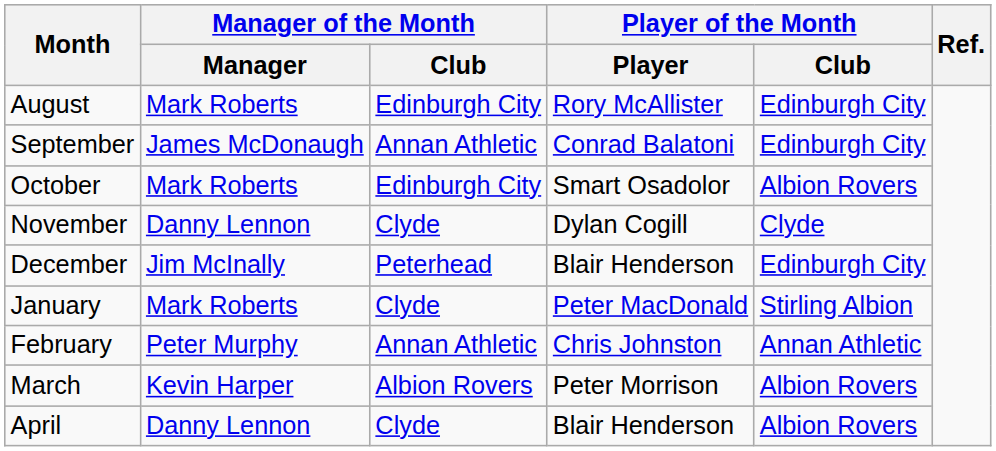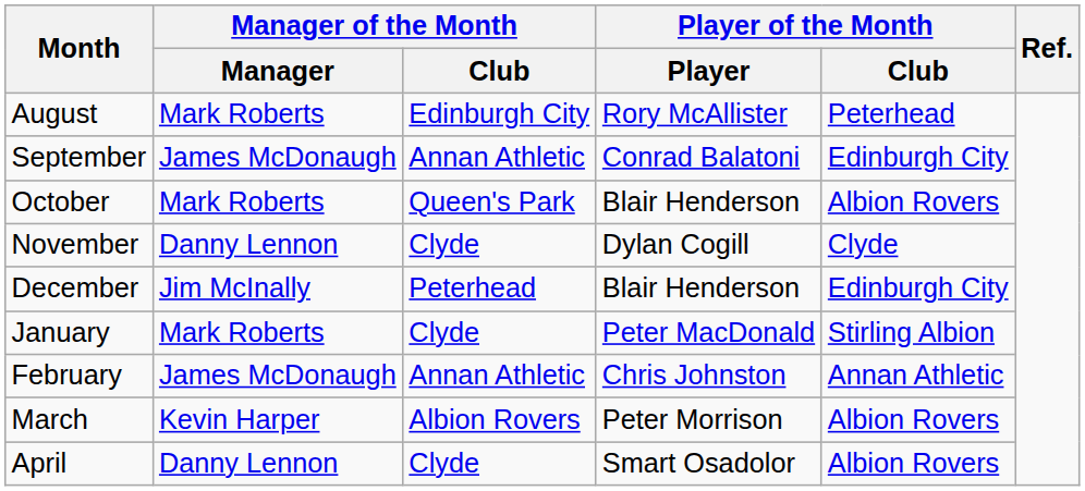August | Player of the Month / Club: Edinburgh City -> Peterhead
October | Manager of the Month / Club: Edinburgh City -> Queen's Park
October | Player of the Month / Player: Smart Osadolor -> Blair Henderson
February | Manager of the Month / Manager: Peter Murphy -> James McDonaugh
April | Player of the Month / Player: Blair Henderson -> Smart Osadolor
